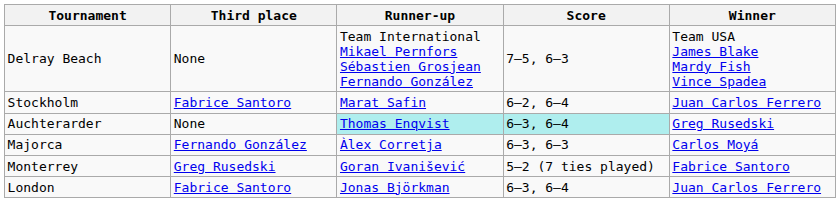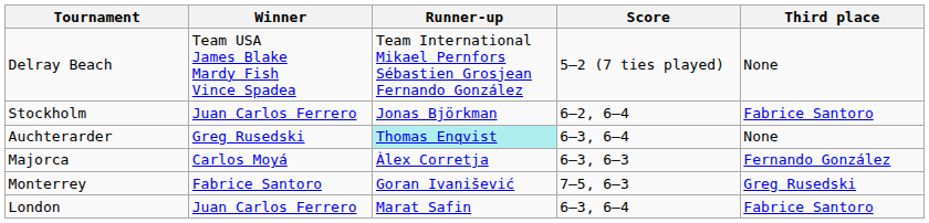columns swapped: Winner <-> Third place
Delray Beach | Score: 7–5, 6–3 -> 5–2 (7 ties played)
Stockholm | Runner-up: Marat Safin -> Jonas Björkman
Auchterarder | Score: paleturquoise background -> no background
Monterrey | Score: 5–2 (7 ties played) -> 7–5, 6–3
London | Runner-up: Jonas Björkman -> Marat Safin
